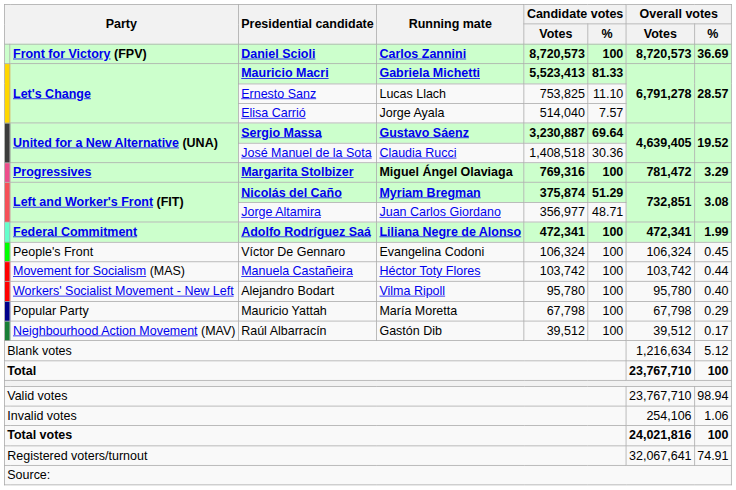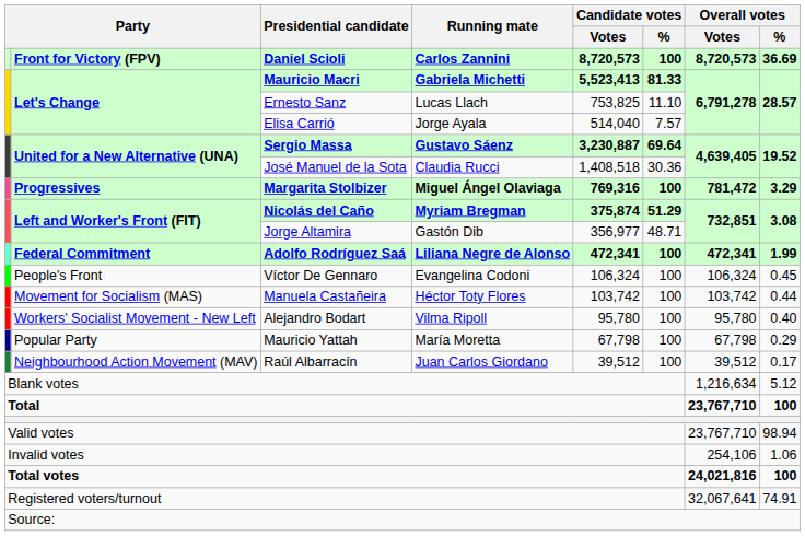Jorge Altamira | Running mate: Juan Carlos Giordano -> Gastón Dib
Raúl Albarracín | Running mate: Gastón Dib -> Juan Carlos Giordano
